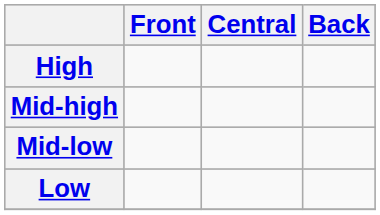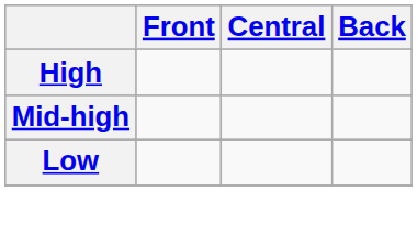- row: Mid-low
